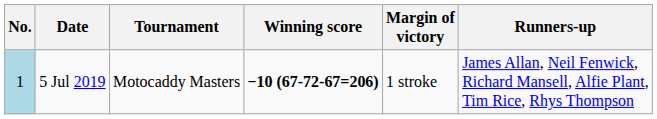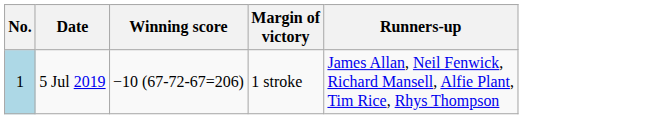- column: Tournament | Motocaddy Masters
5 Jul 2019 | Winning score: bold -> normal
